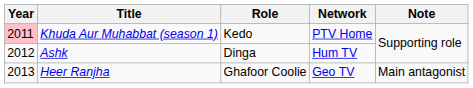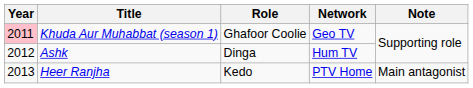Khuda Aur Muhabbat (season 1) | Role: Kedo -> Ghafoor Coolie
Khuda Aur Muhabbat (season 1) | Network: PTV Home -> Geo TV
Heer Ranjha | Role: Ghafoor Coolie -> Kedo
Heer Ranjha | Network: Geo TV -> PTV Home
